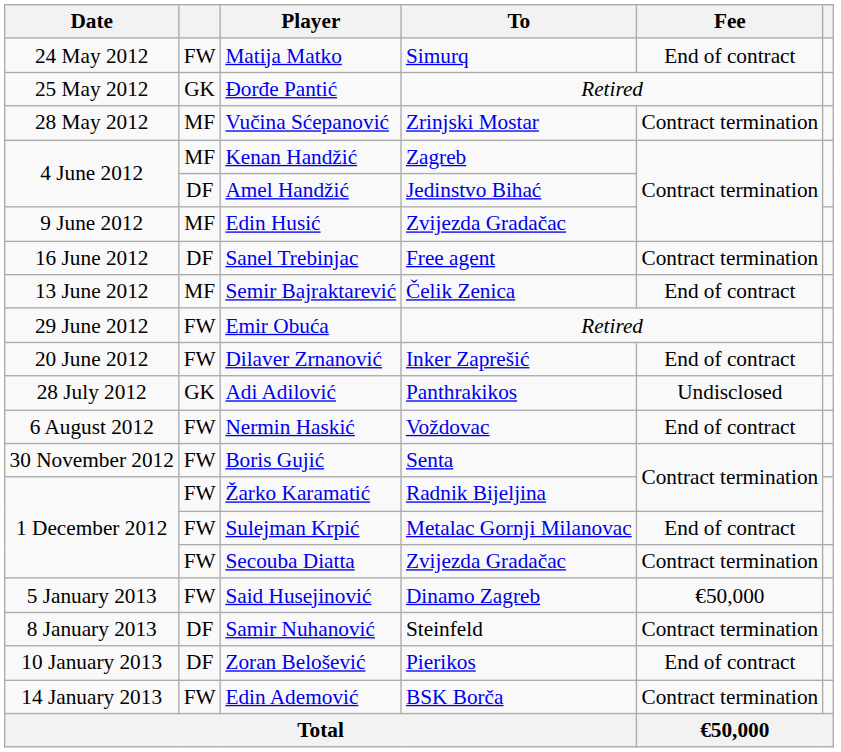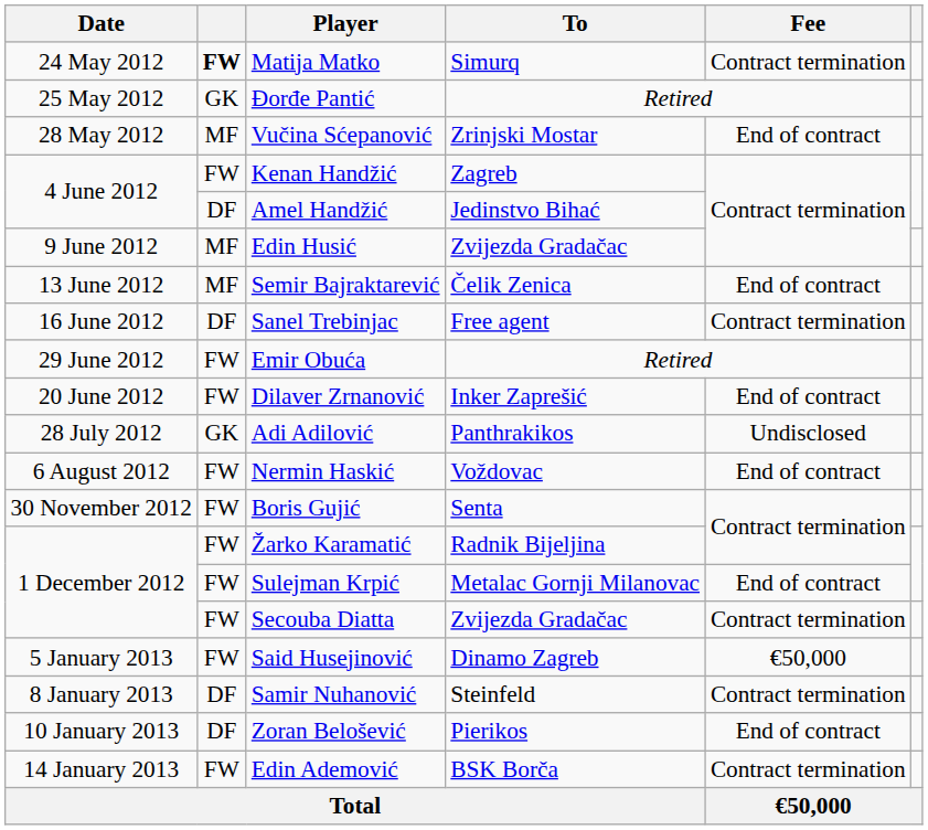Matija Matko | column 2: normal -> bold
Matija Matko | Fee: End of contract -> Contract termination
Vučina Sćepanović | Fee: Contract termination -> End of contract
Kenan Handžić | column 2: MF -> FW
rows swapped: Semir Bajraktarević <-> Sanel Trebinjac
